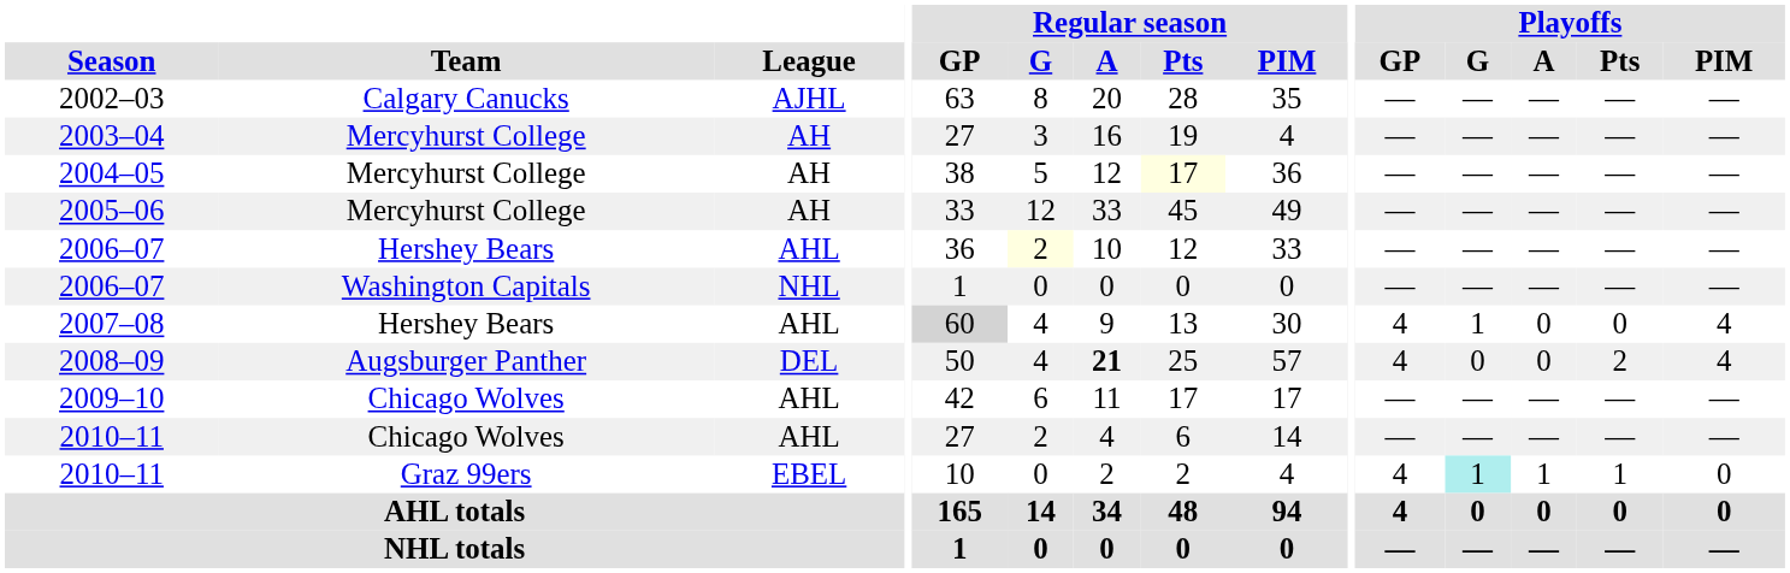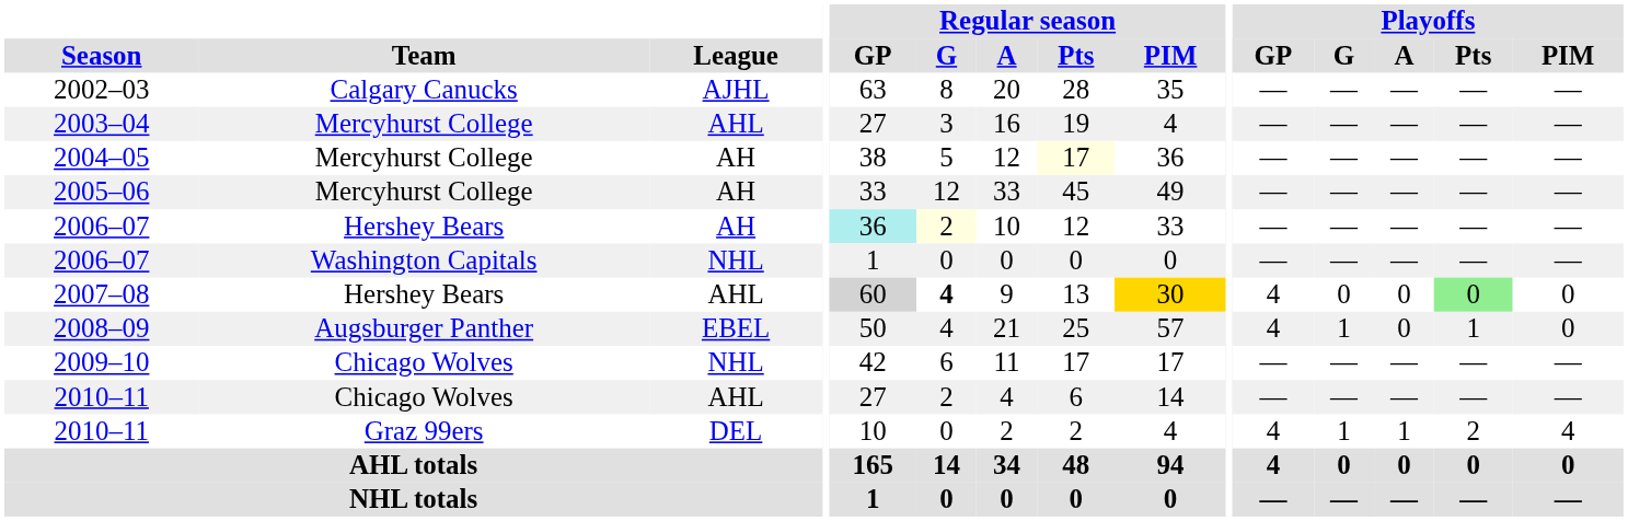2003–04 | League: AH -> AHL
2006–07 / Hershey Bears | League: AHL -> AH
2006–07 / Hershey Bears | Regular season / GP: no background -> paleturquoise background
2007–08 | Regular season / G: normal -> bold
2007–08 | Regular season / PIM: no background -> gold background
2007–08 | Playoffs / G: 1 -> 0
2007–08 | Playoffs / Pts: no background -> lightgreen background
2007–08 | Playoffs / PIM: 4 -> 0
2008–09 | League: DEL -> EBEL
2008–09 | Regular season / A: bold -> normal
2008–09 | Playoffs / G: 0 -> 1
2008–09 | Playoffs / Pts: 2 -> 1
2008–09 | Playoffs / PIM: 4 -> 0
2009–10 | League: AHL -> NHL
2010–11 / Graz 99ers | League: EBEL -> DEL
2010–11 / Graz 99ers | Playoffs / G: paleturquoise background -> no background
2010–11 / Graz 99ers | Playoffs / Pts: 1 -> 2
2010–11 / Graz 99ers | Playoffs / PIM: 0 -> 4
